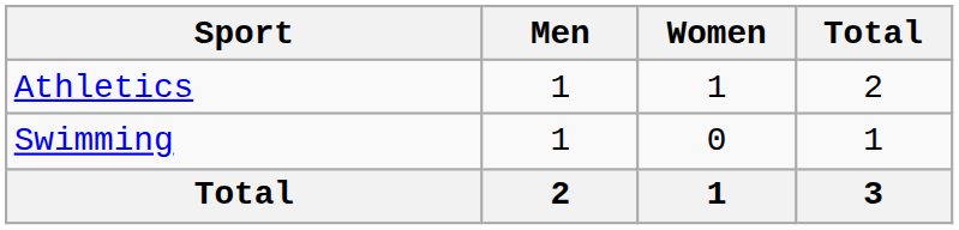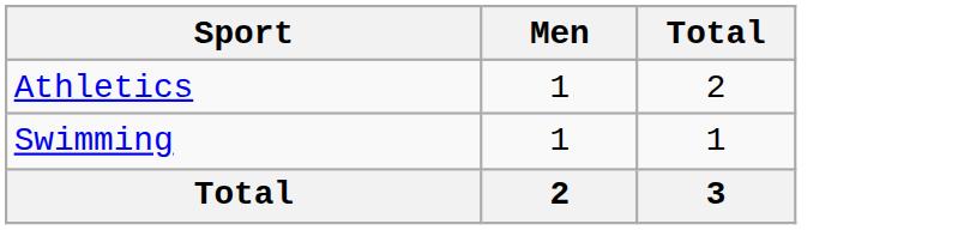- column: Women | 1 | 0 | 1
